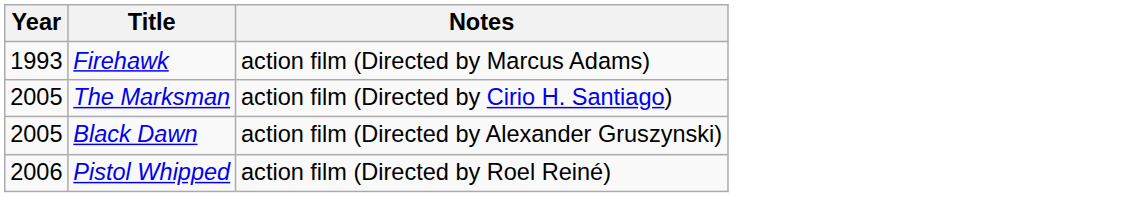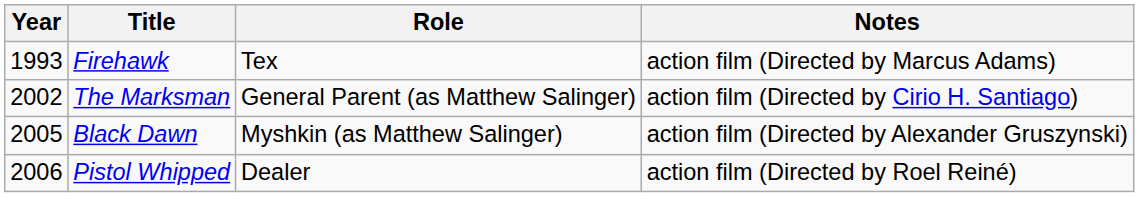+ column: Role | Tex | General Parent (as Matthew Salinger) | Myshkin (as Matthew Salinger) | Dealer
The Marksman | Year: 2005 -> 2002
